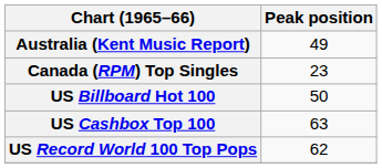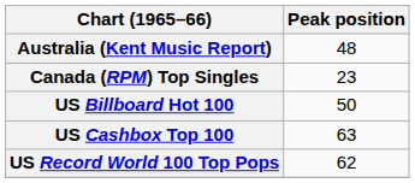Australia (Kent Music Report) | Peak position: 49 -> 48
